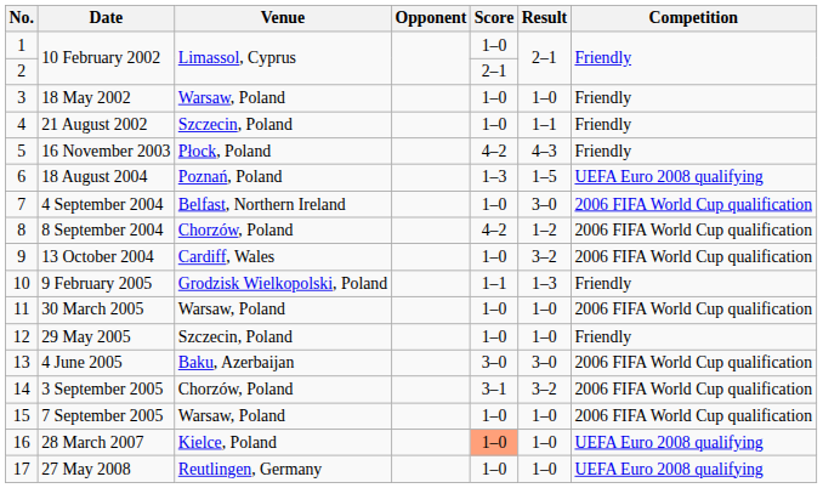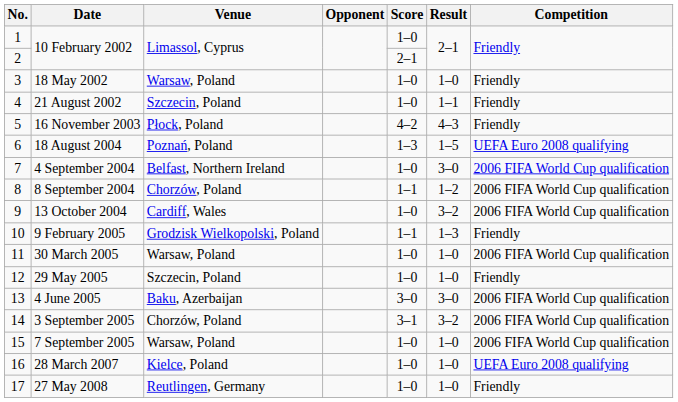8 September 2004 | Score: 4–2 -> 1–1
28 March 2007 | Score: lightsalmon background -> no background
27 May 2008 | Competition: UEFA Euro 2008 qualifying -> Friendly
